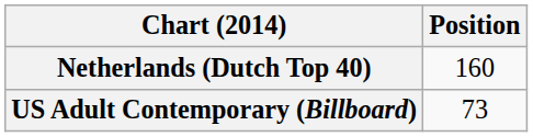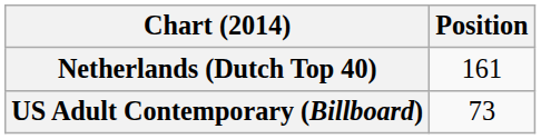Netherlands (Dutch Top 40) | Position: 160 -> 161
